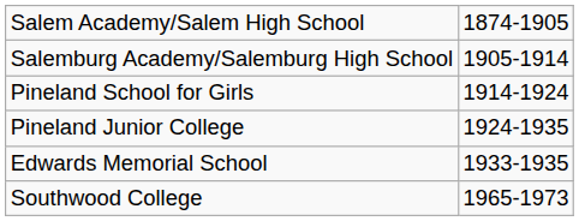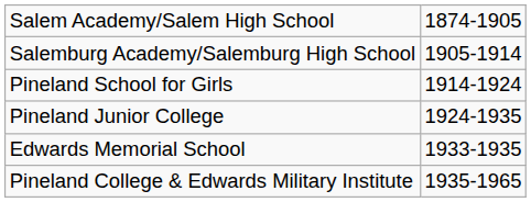+ row: Pineland College & Edwards Military Institute | 1935-1965
- row: Southwood College | 1965-1973
